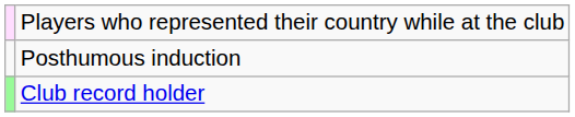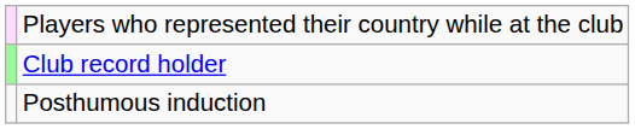rows swapped: Club record holder <-> Posthumous induction
